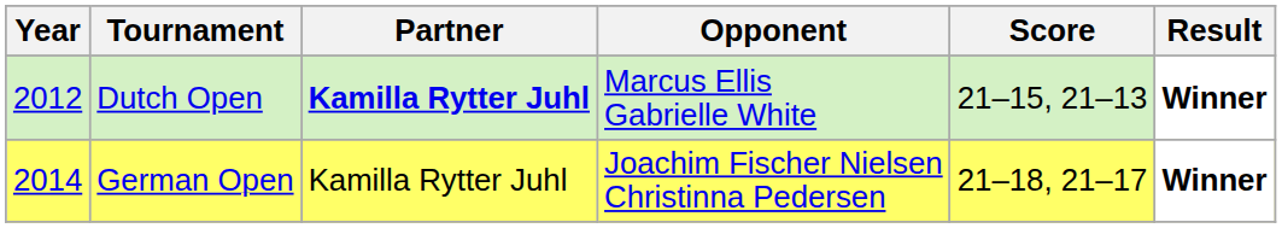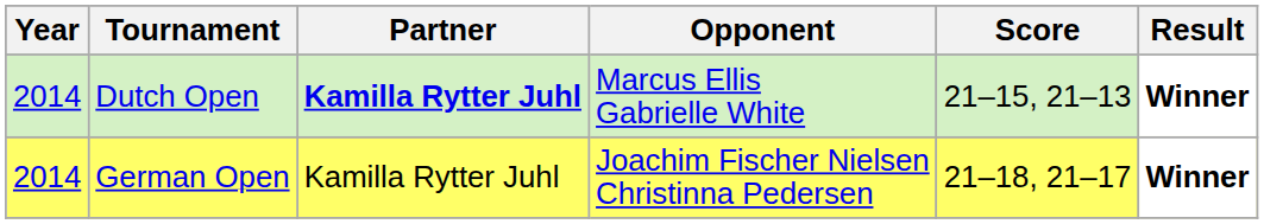Dutch Open | Year: 2012 -> 2014
